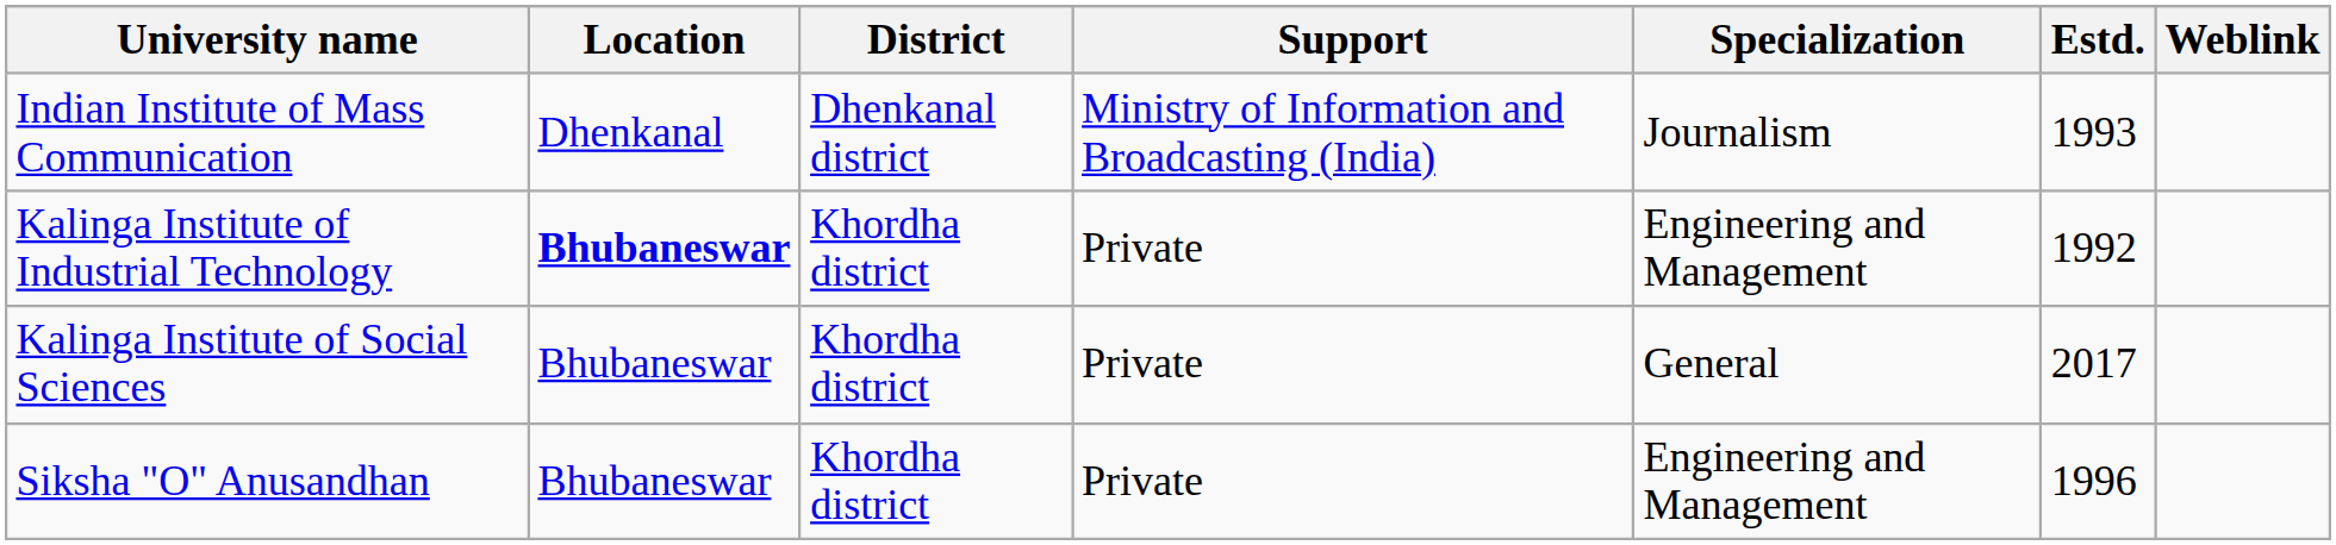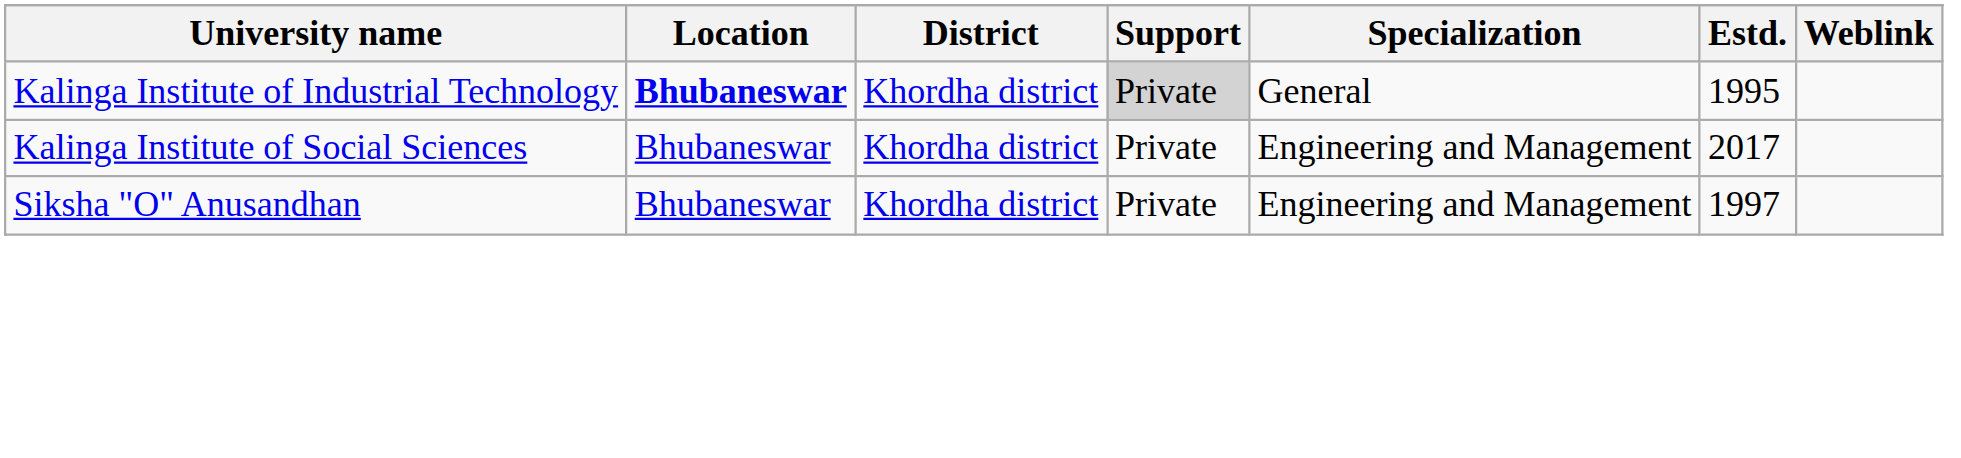- row: Indian Institute of Mass Communication | Dhenkanal | Dhenkanal district | Ministry of Information and Broadcasting (India) | Journalism | 1993
Kalinga Institute of Industrial Technology | Support: no background -> lightgrey background
Kalinga Institute of Industrial Technology | Specialization: Engineering and Management -> General
Kalinga Institute of Industrial Technology | Estd.: 1992 -> 1995
Kalinga Institute of Social Sciences | Specialization: General -> Engineering and Management
Siksha "O" Anusandhan | Estd.: 1996 -> 1997
